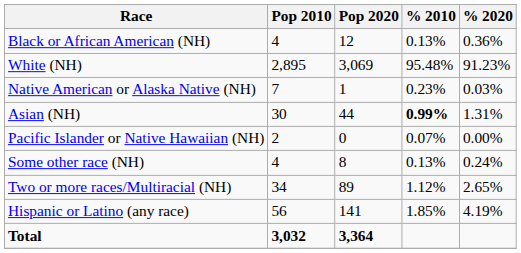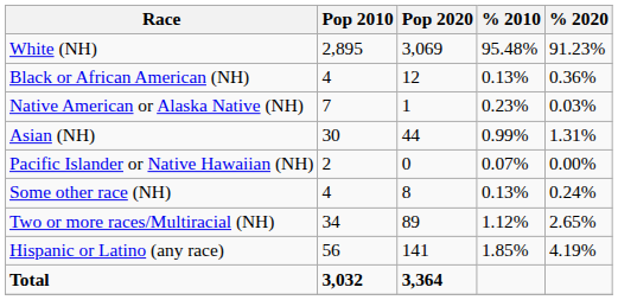rows swapped: White (NH) <-> Black or African American (NH)
Asian (NH) | % 2010: bold -> normal
